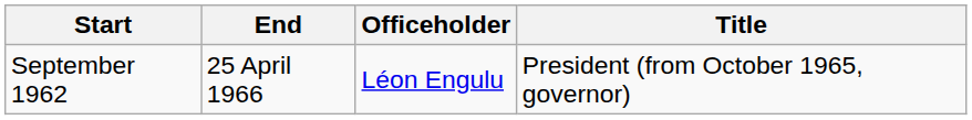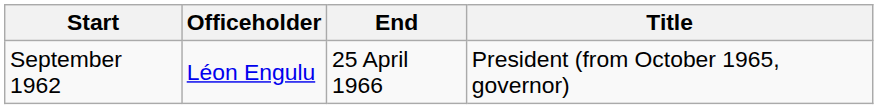columns swapped: End <-> Officeholder
